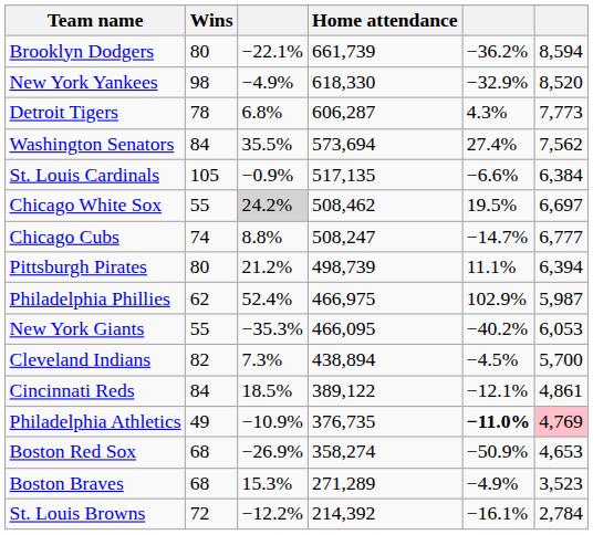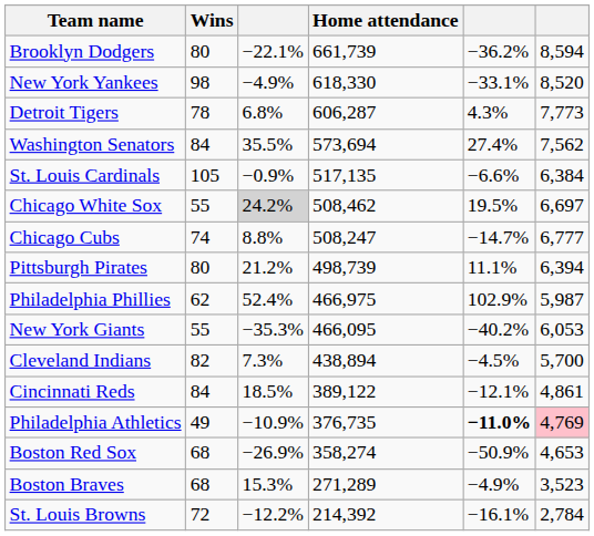New York Yankees | column 5: −32.9% -> −33.1%
